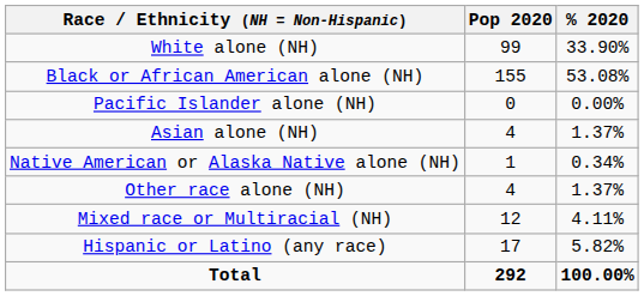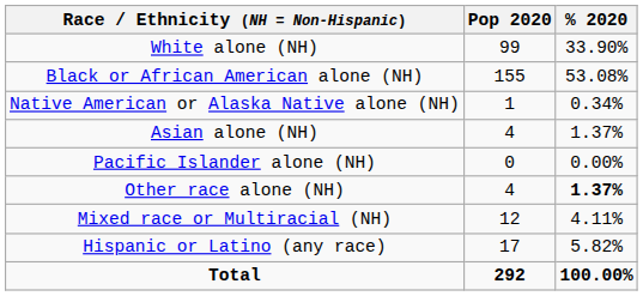rows swapped: Native American or Alaska Native alone (NH) <-> Pacific Islander alone (NH)
Other race alone (NH) | % 2020: normal -> bold
